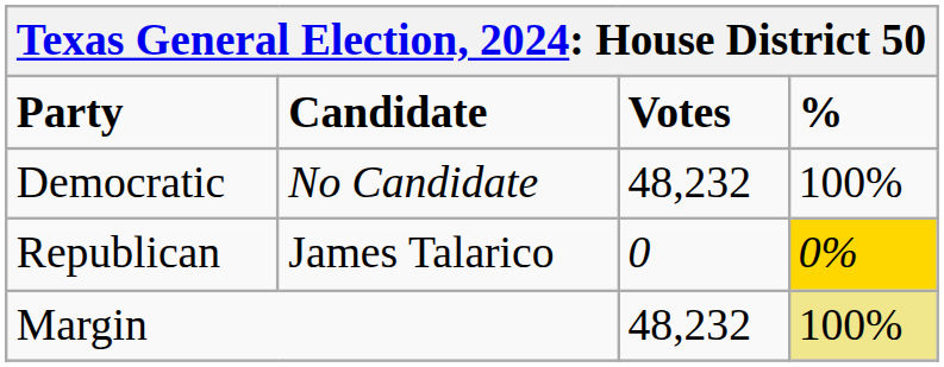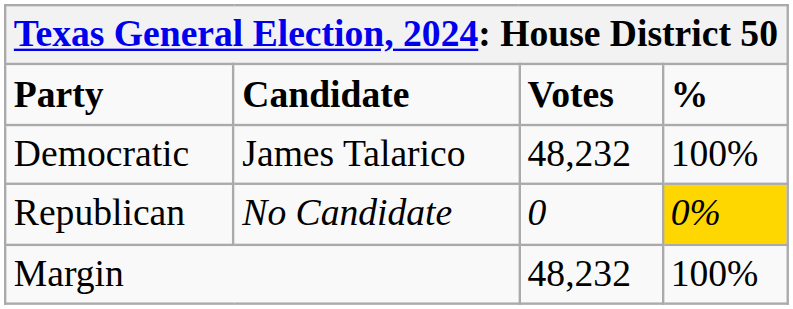Democratic | Candidate: No Candidate -> James Talarico
Republican | Candidate: James Talarico -> No Candidate
Margin | %: khaki background -> no background
